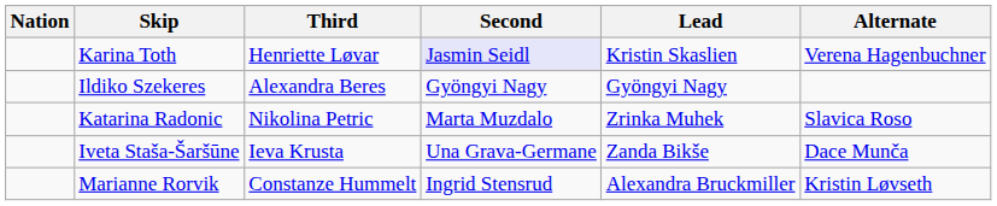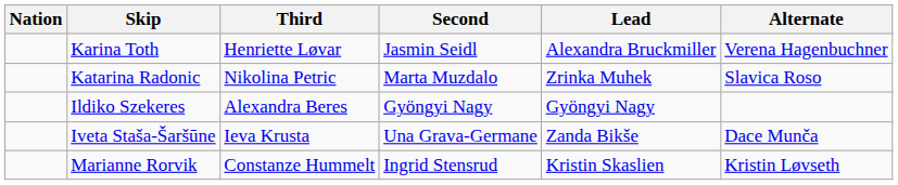Karina Toth | Second: lavender background -> no background
Karina Toth | Lead: Kristin Skaslien -> Alexandra Bruckmiller
rows swapped: Katarina Radonic <-> Ildiko Szekeres
Marianne Rorvik | Lead: Alexandra Bruckmiller -> Kristin Skaslien
